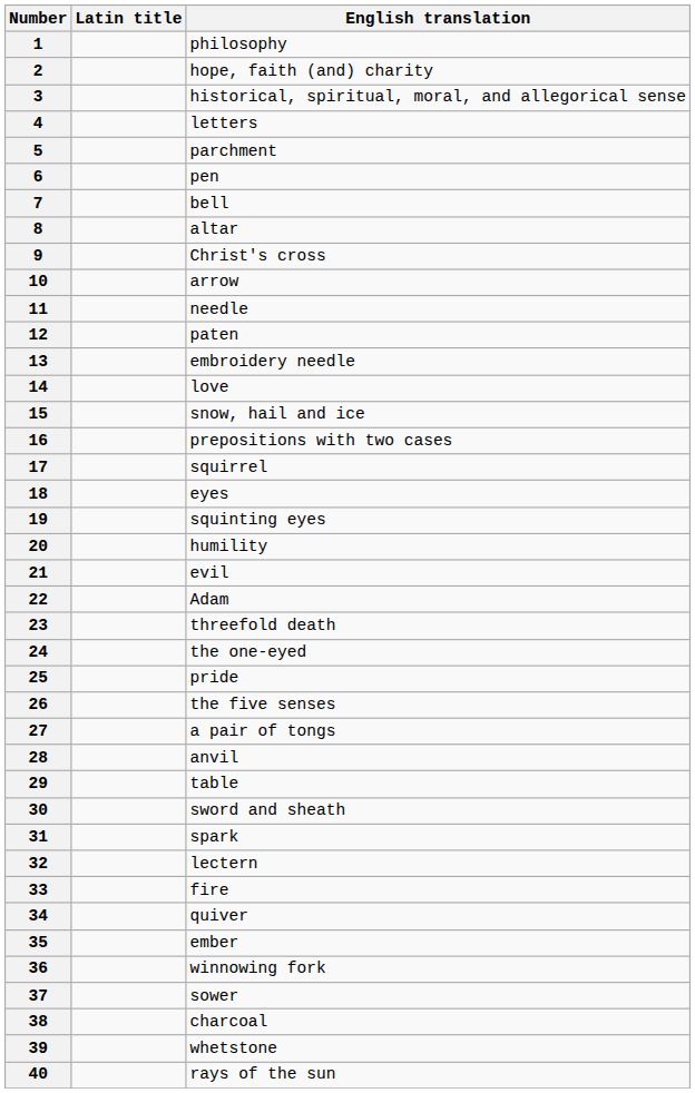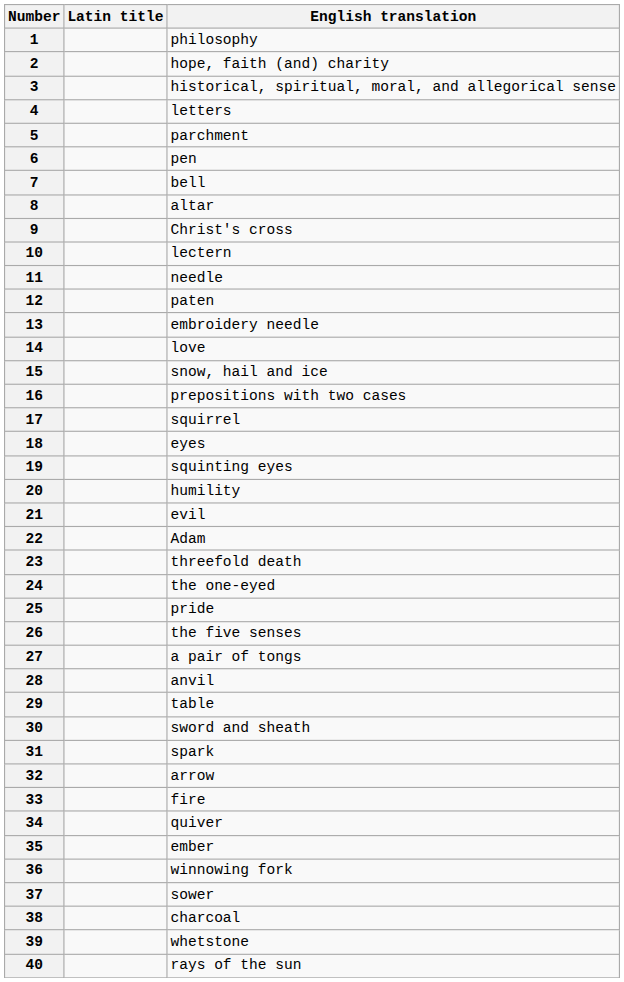10 | English translation: arrow -> lectern
32 | English translation: lectern -> arrow
